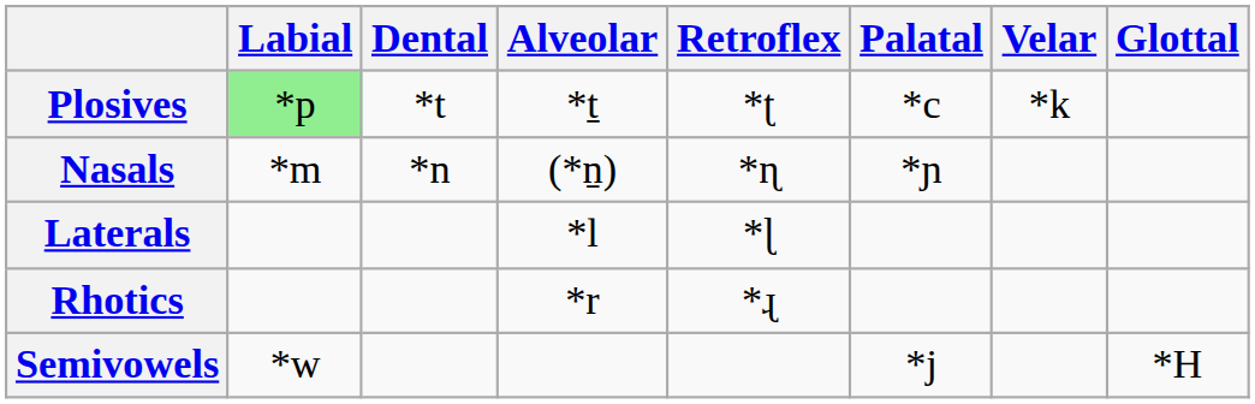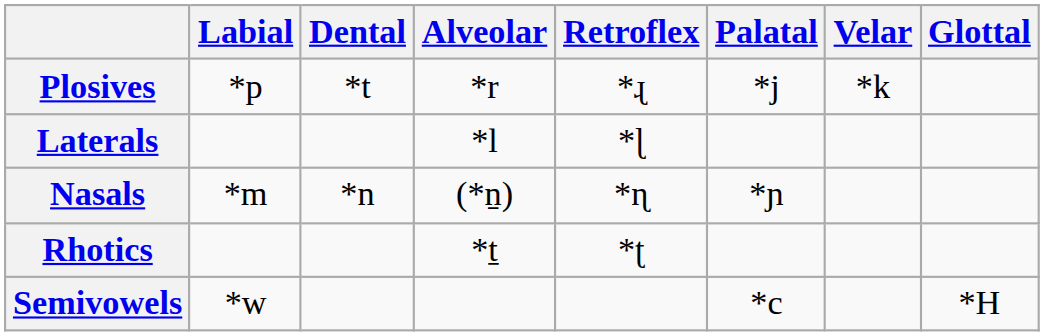Plosives | Labial: lightgreen background -> no background
Plosives | Alveolar: *ṯ -> *r
Plosives | Retroflex: *ʈ -> *ɻ
Plosives | Palatal: *c -> *j
rows swapped: Nasals <-> Laterals
Rhotics | Alveolar: *r -> *ṯ
Rhotics | Retroflex: *ɻ -> *ʈ
Semivowels | Palatal: *j -> *c
